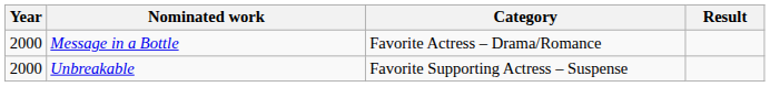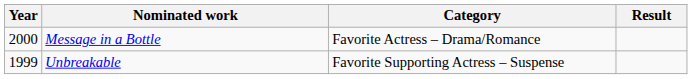Unbreakable | Year: 2000 -> 1999
